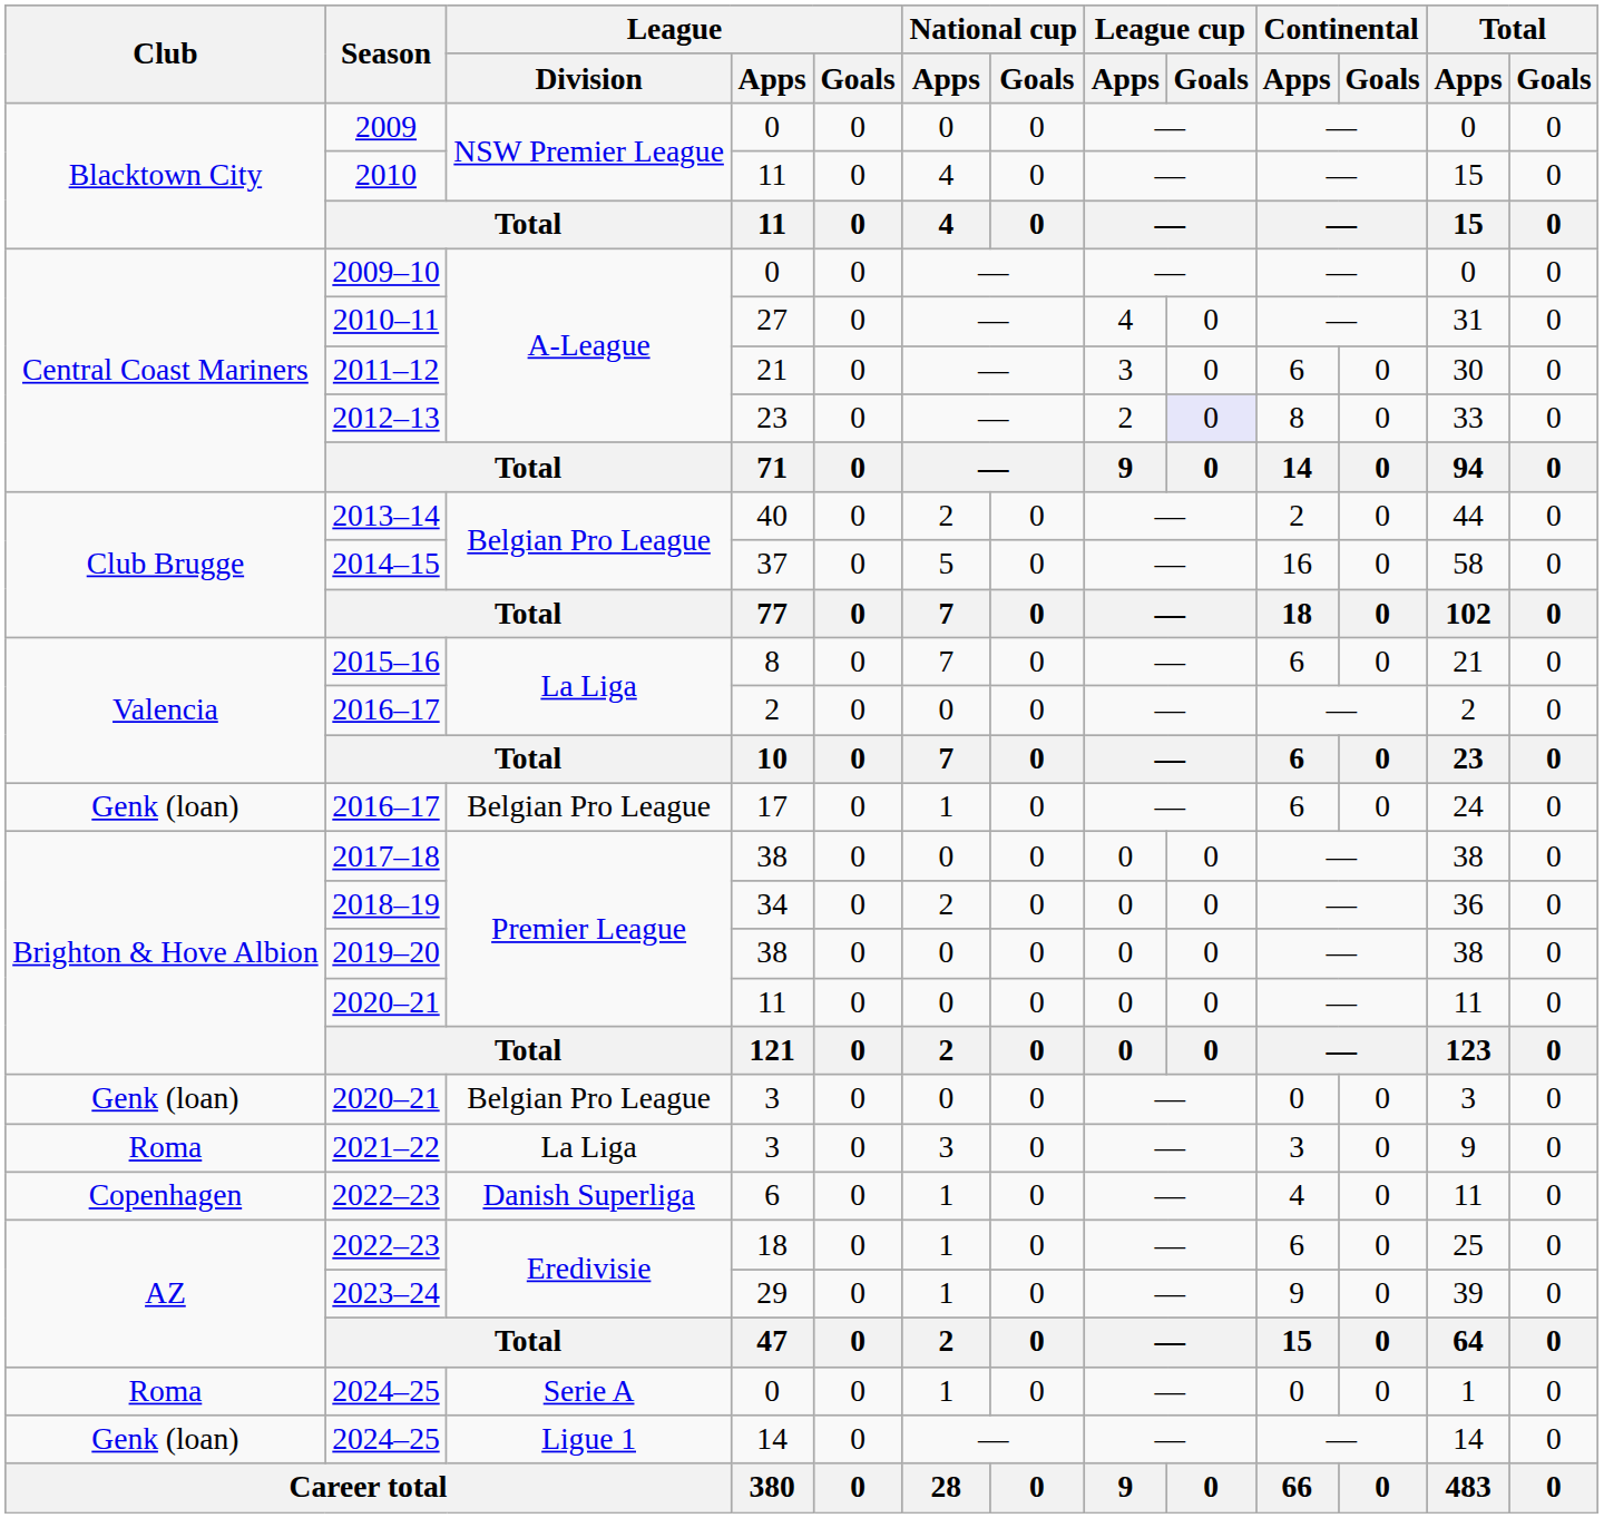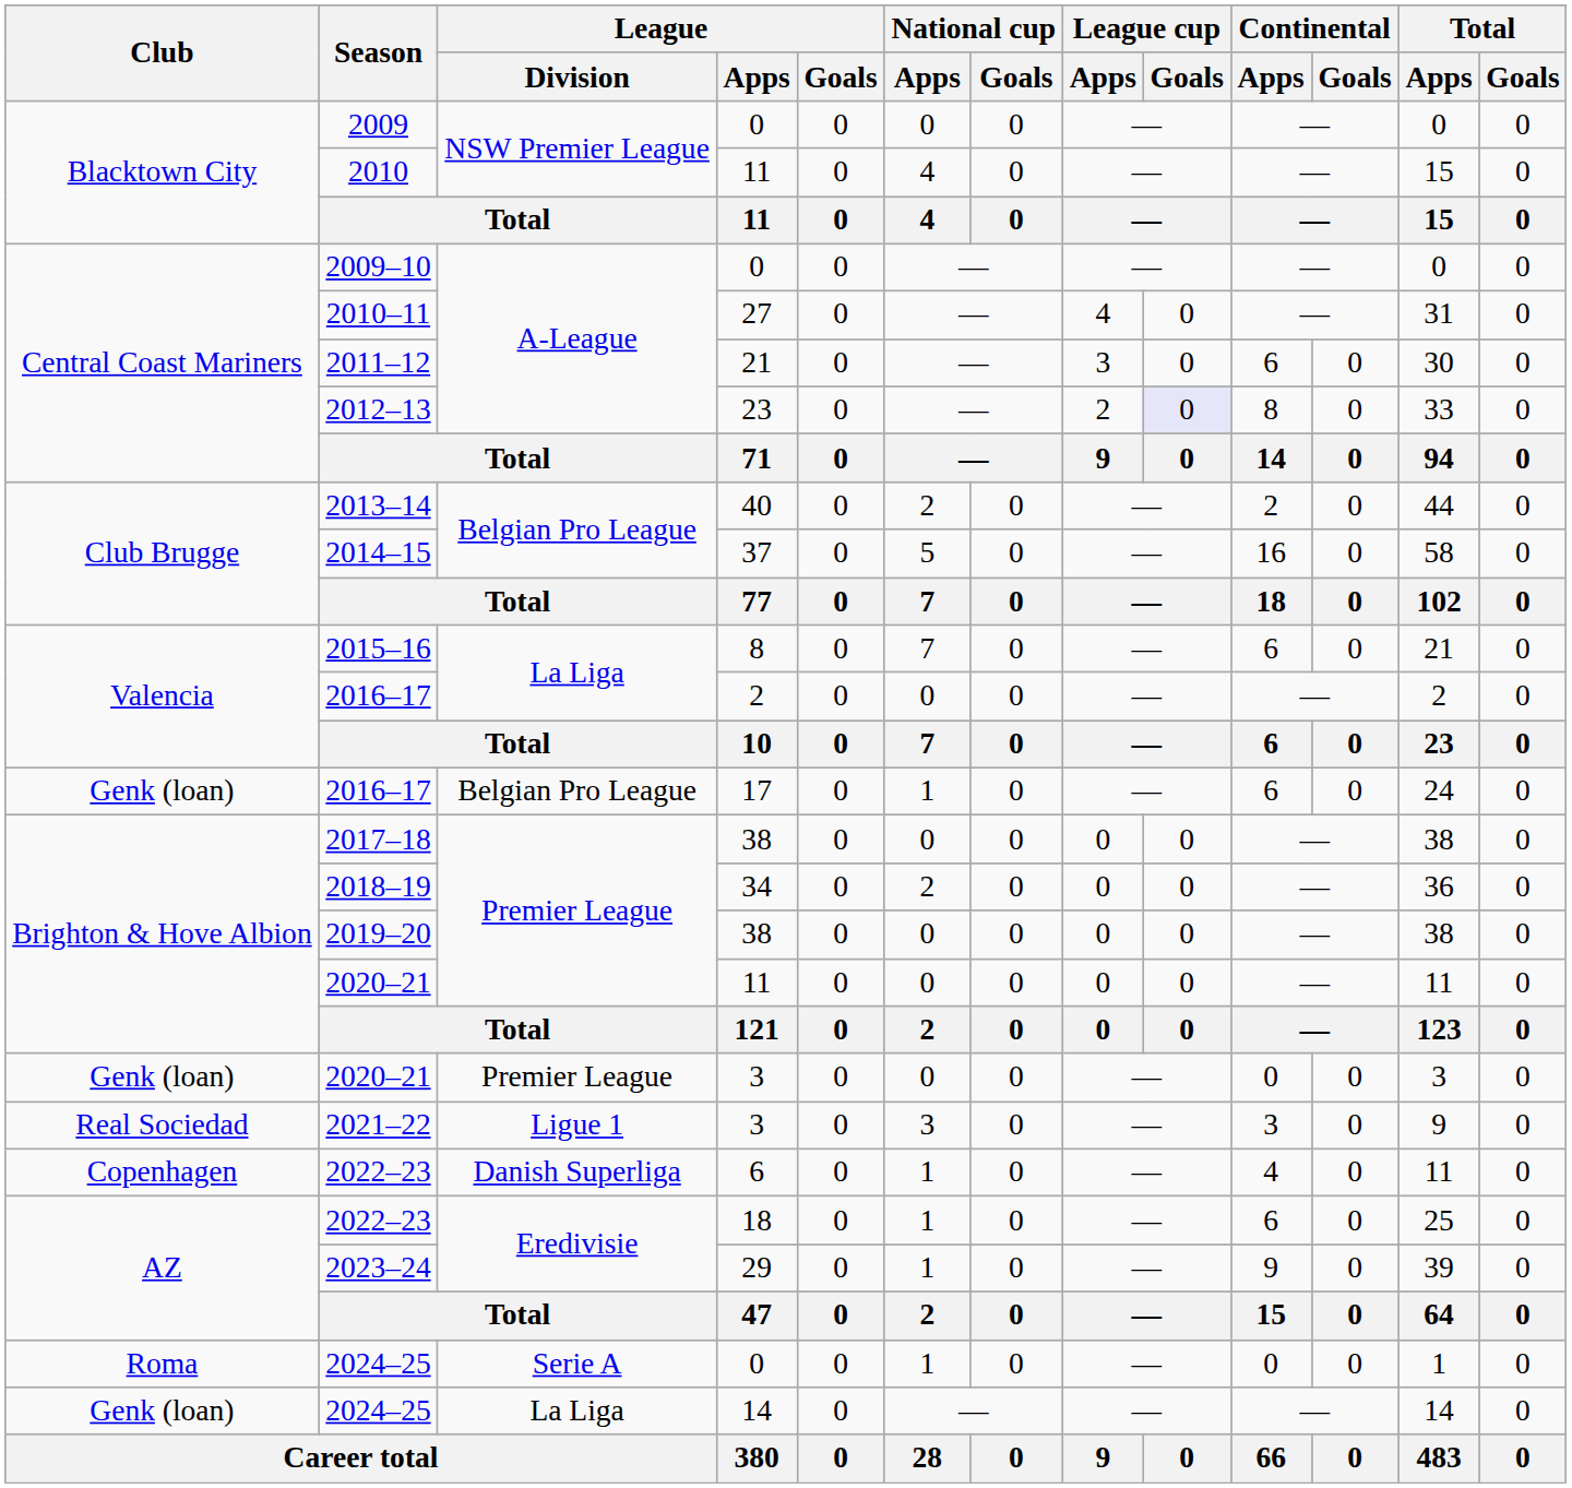2020–21 / 3 | League / Division: Belgian Pro League -> Premier League
2021–22 | Club: Roma -> Real Sociedad
2021–22 | League / Division: La Liga -> Ligue 1
2024–25 / 14 | League / Division: Ligue 1 -> La Liga
